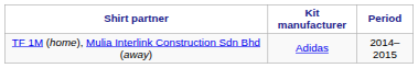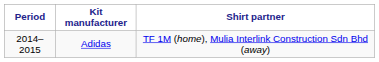columns swapped: Period <-> Shirt partner
